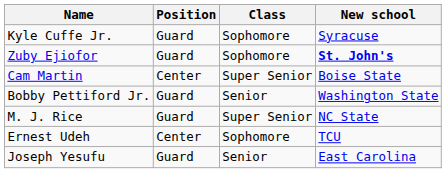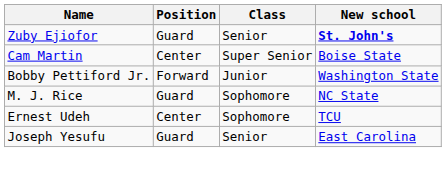- row: Kyle Cuffe Jr. | Guard | Sophomore | Syracuse
Zuby Ejiofor | Class: Sophomore -> Senior
Bobby Pettiford Jr. | Position: Guard -> Forward
Bobby Pettiford Jr. | Class: Senior -> Junior
M. J. Rice | Class: Super Senior -> Sophomore
